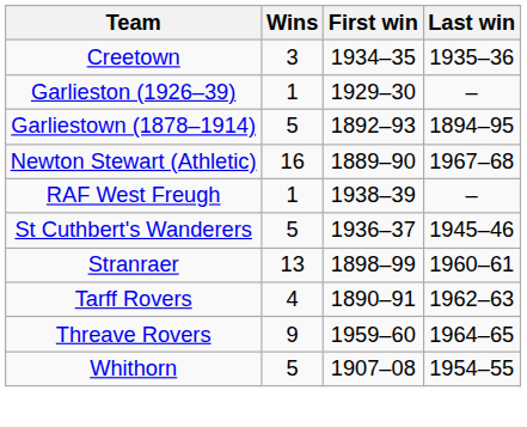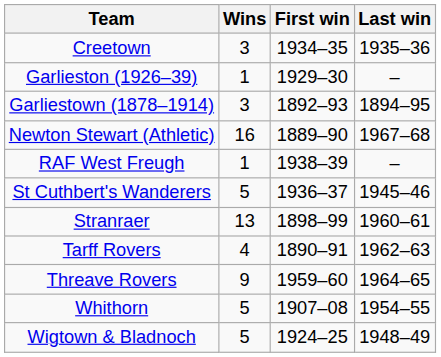Garliestown (1878–1914) | Wins: 5 -> 3
+ row: Wigtown & Bladnoch | 5 | 1924–25 | 1948–49
